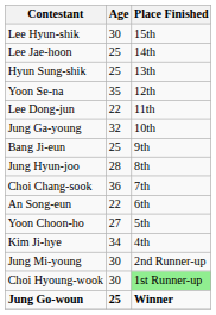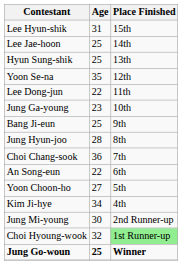Lee Hyun-shik | Age: 30 -> 31
Jung Ga-young | Age: 32 -> 23
Choi Hyoung-wook | Age: 30 -> 32
